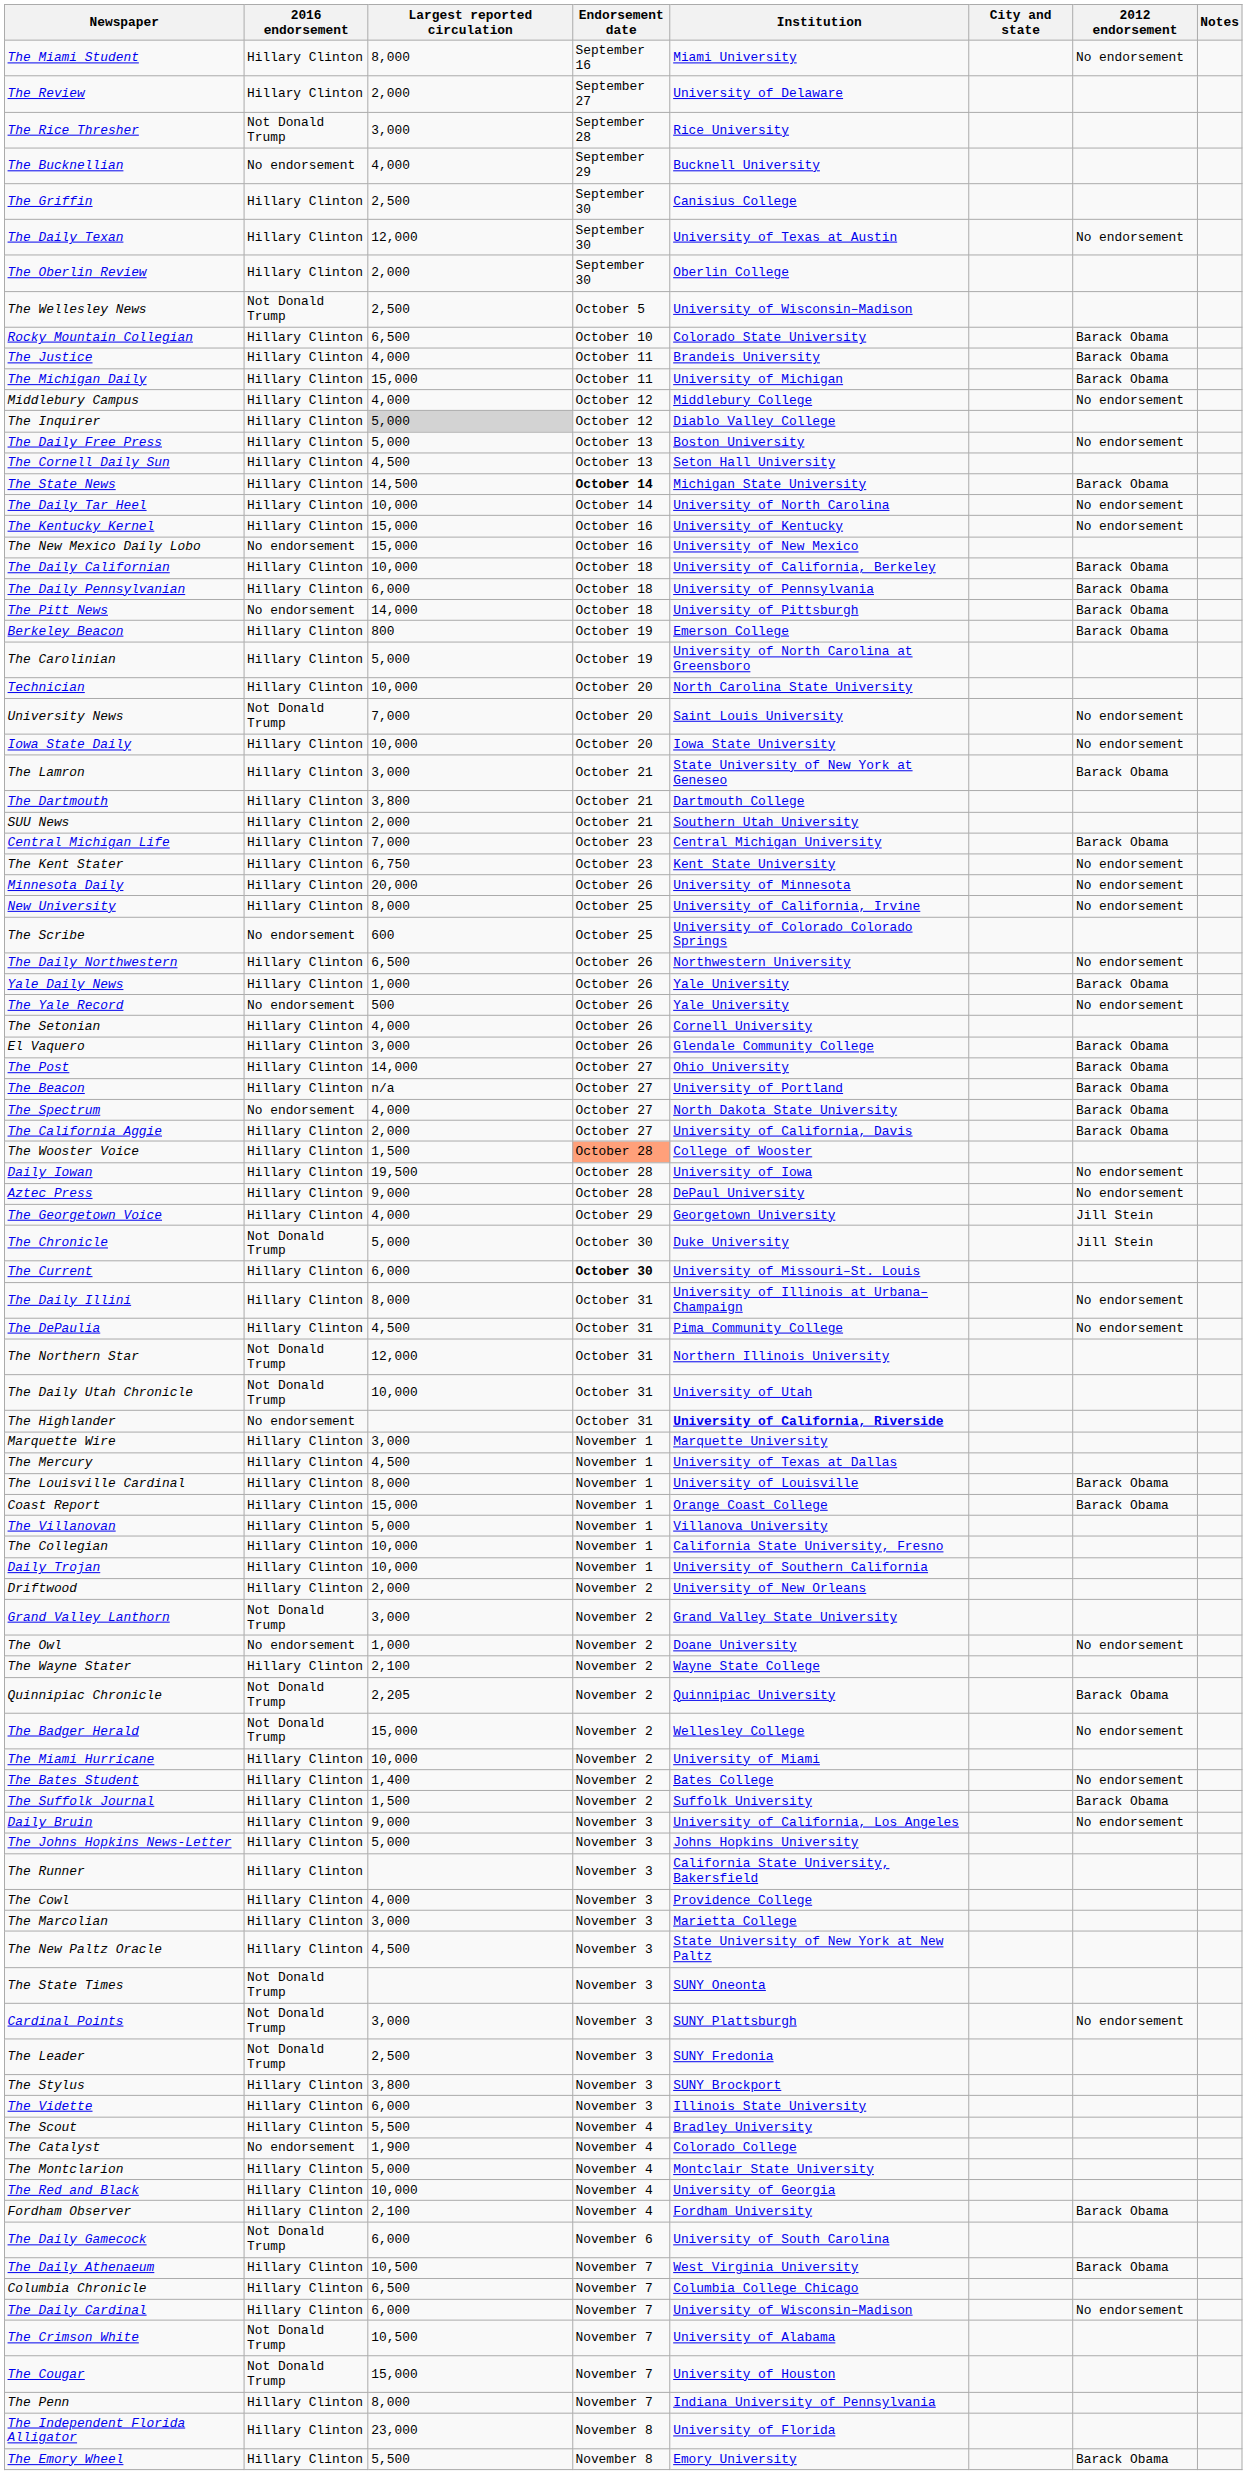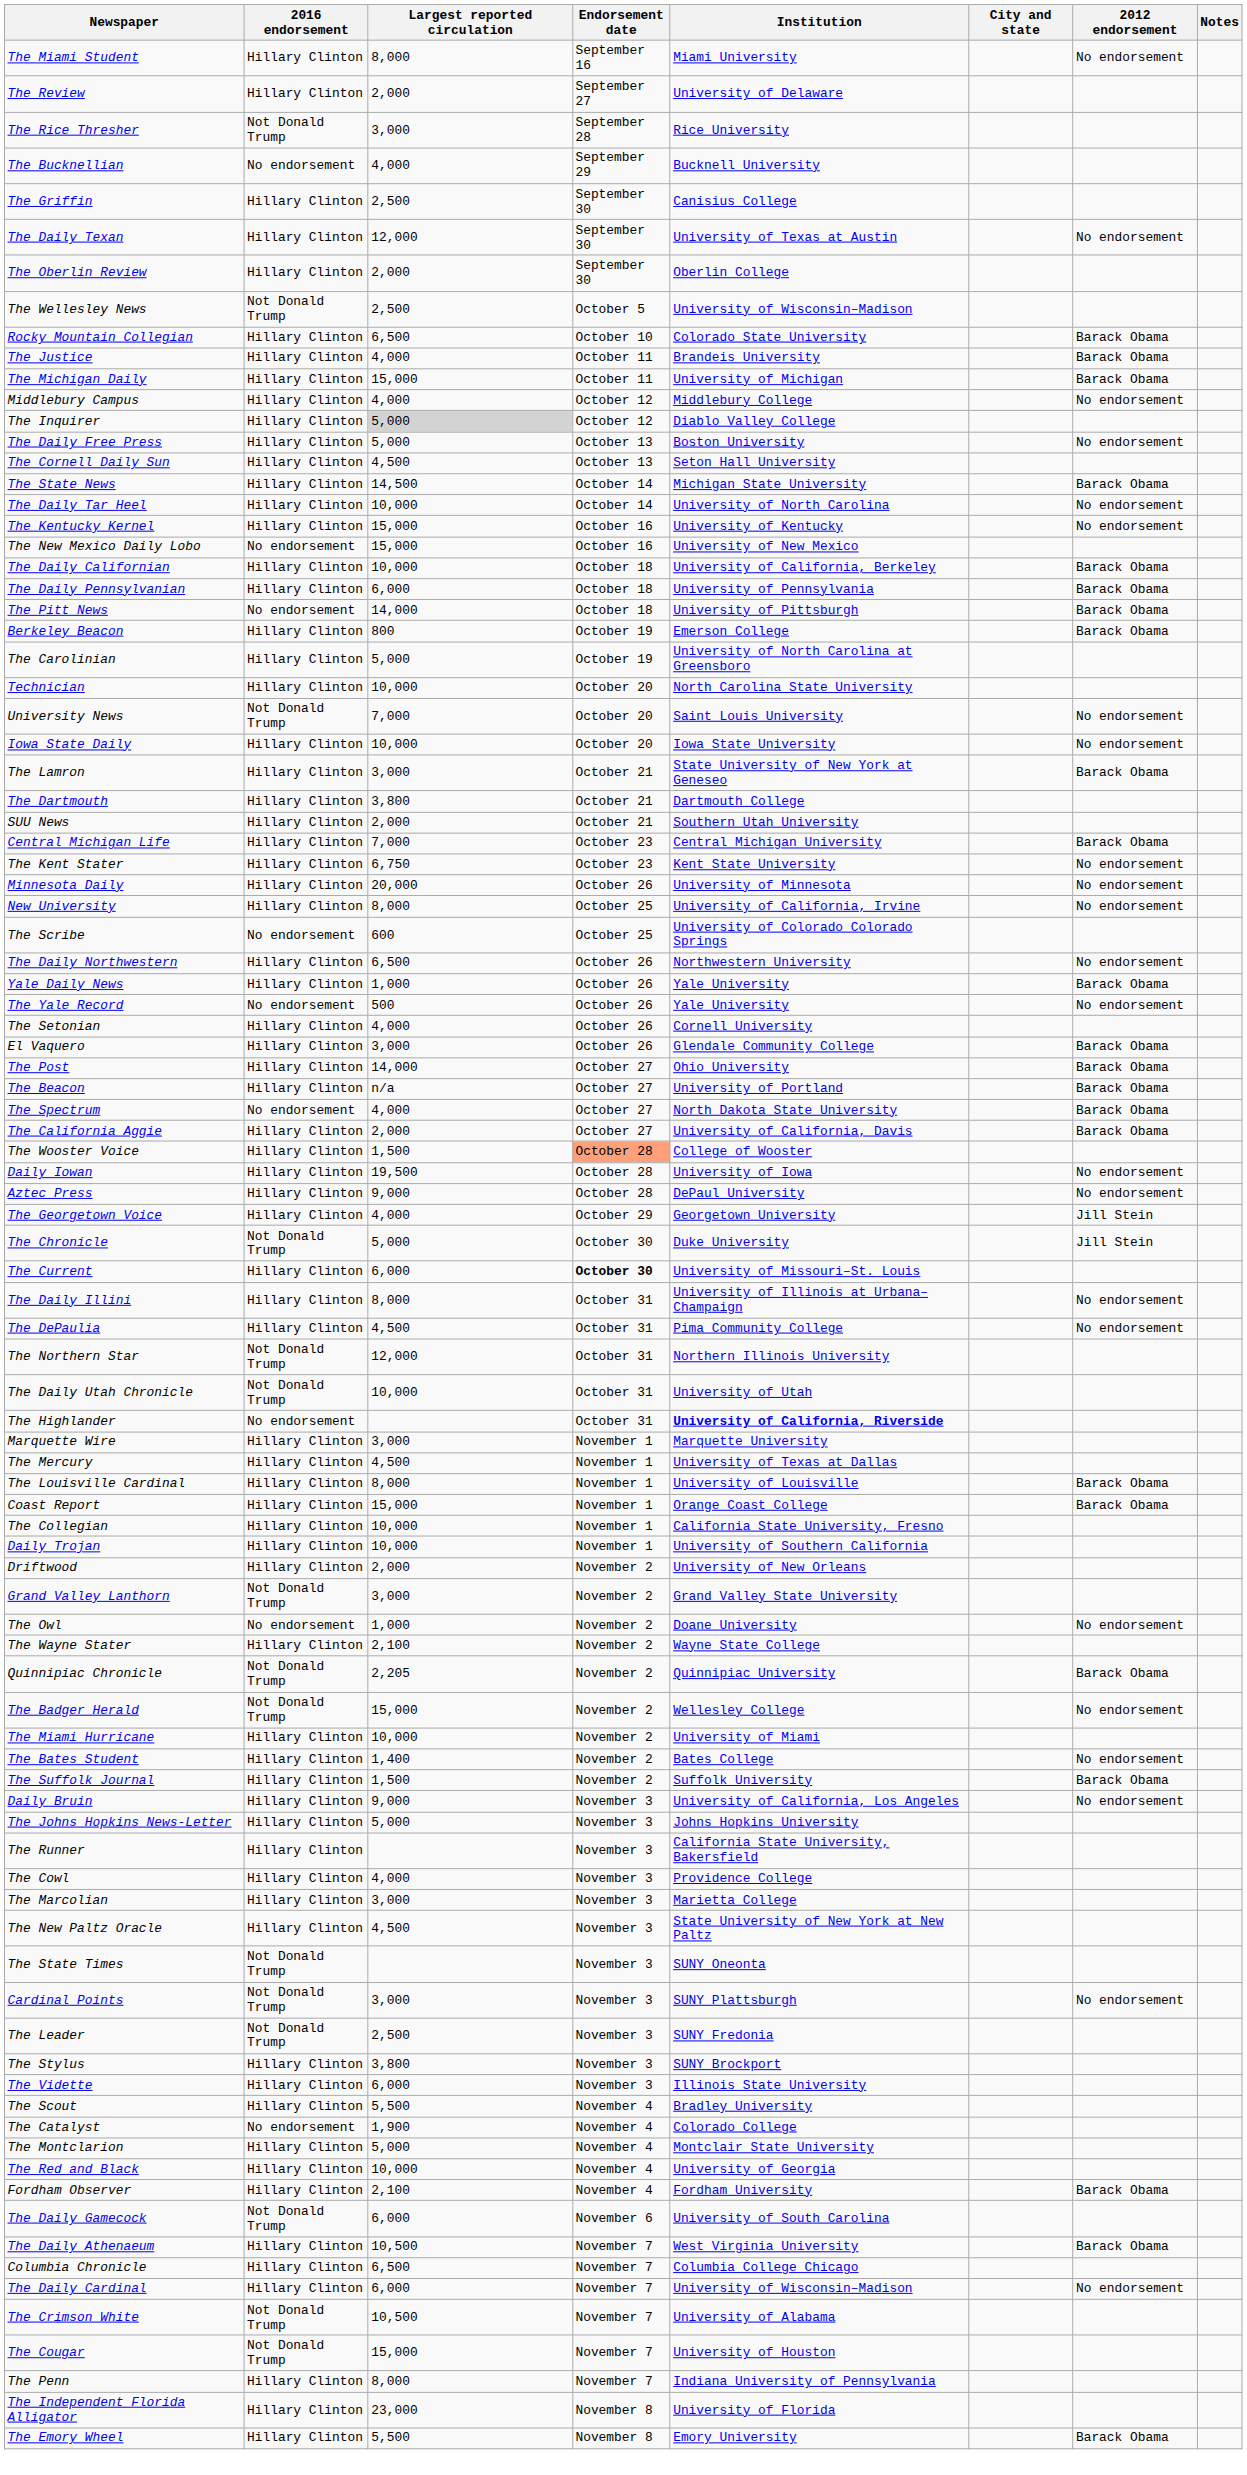The State News | Endorsement date: bold -> normal
- row: The Villanovan | Hillary Clinton | 5,000 | November 1 | Villanova University
